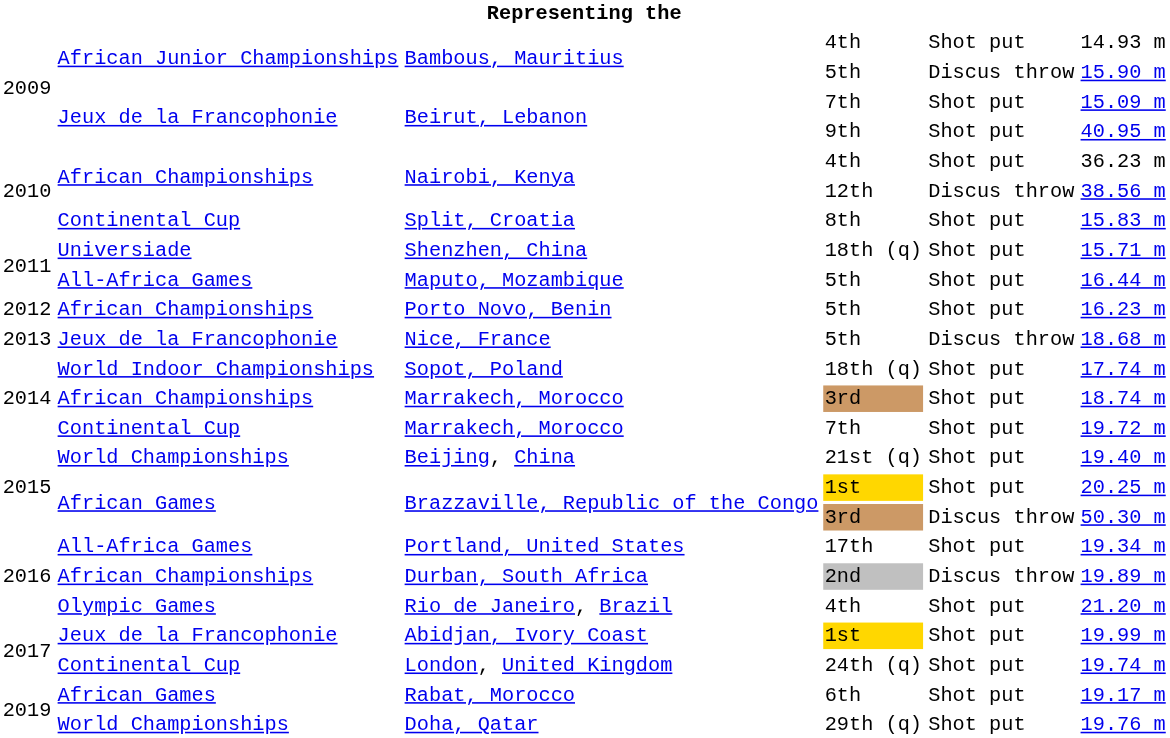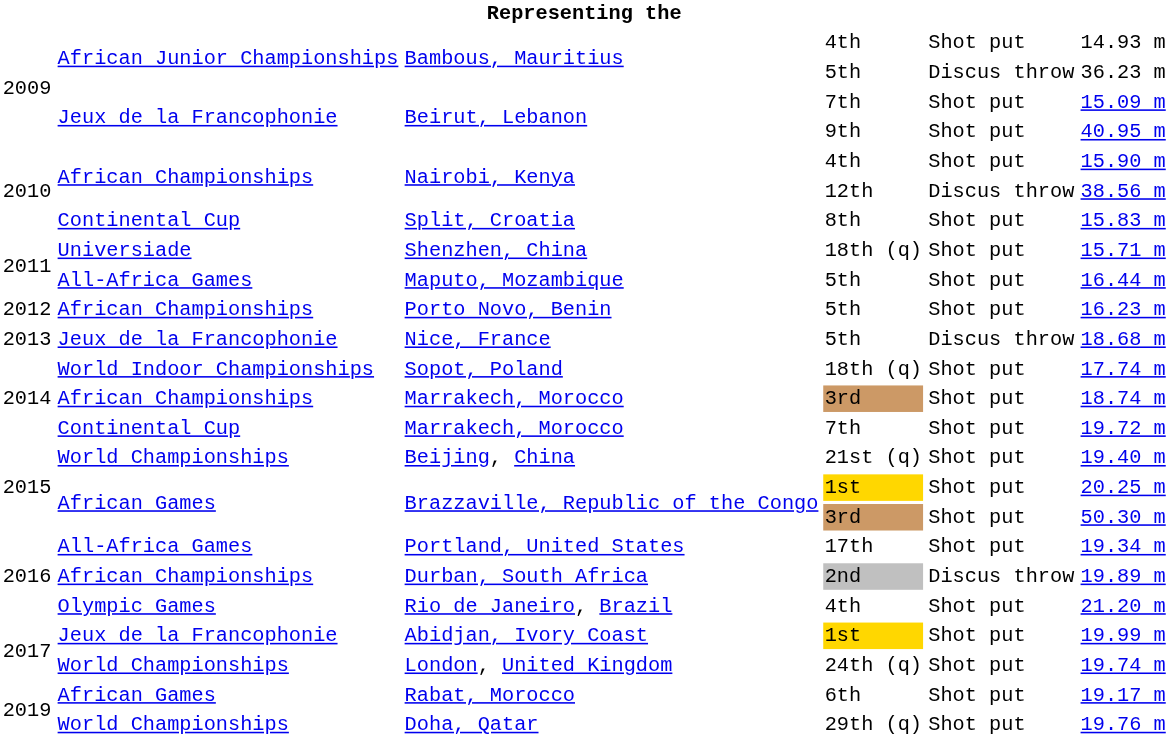Bambous, Mauritius / 5th | column 6: 15.90 m -> 36.23 m
Nairobi, Kenya / 4th | column 6: 36.23 m -> 15.90 m
Brazzaville, Republic of the Congo / 3rd | column 5: Discus throw -> Shot put
London, United Kingdom | column 2: Continental Cup -> World Championships
